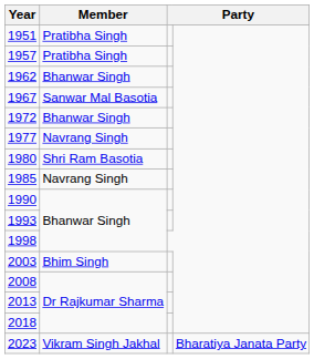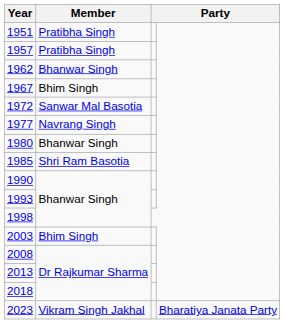1967 | Member: Sanwar Mal Basotia -> Bhim Singh
1972 | Member: Bhanwar Singh -> Sanwar Mal Basotia
1980 | Member: Shri Ram Basotia -> Bhanwar Singh
1985 | Member: Navrang Singh -> Shri Ram Basotia
